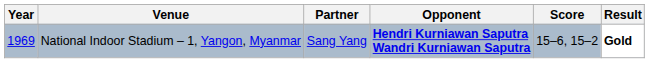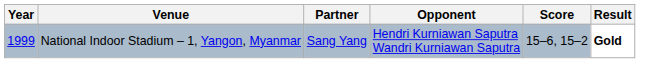National Indoor Stadium – 1, Yangon, Myanmar | Year: 1969 -> 1999
National Indoor Stadium – 1, Yangon, Myanmar | Opponent: bold -> normal
